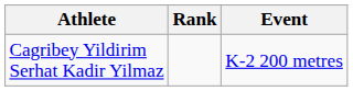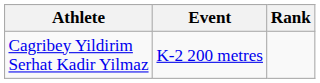columns swapped: Event <-> Rank
